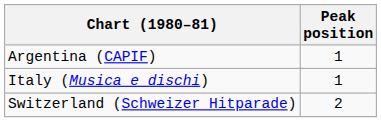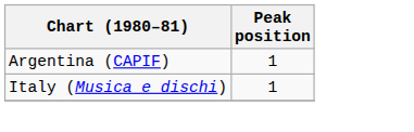- row: Switzerland (Schweizer Hitparade) | 2
